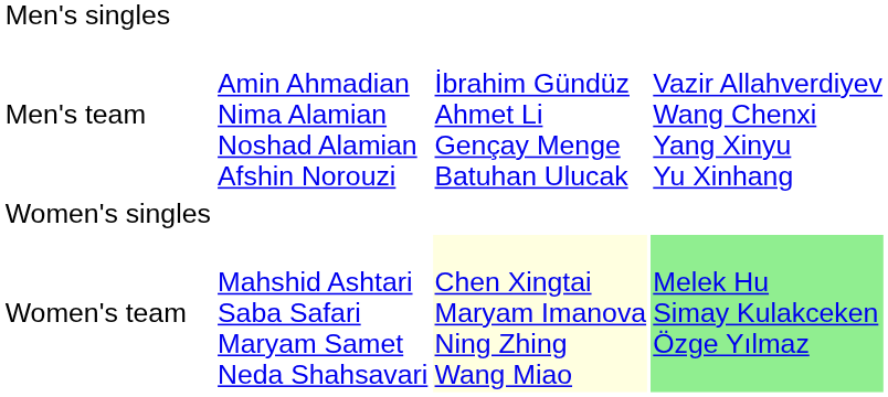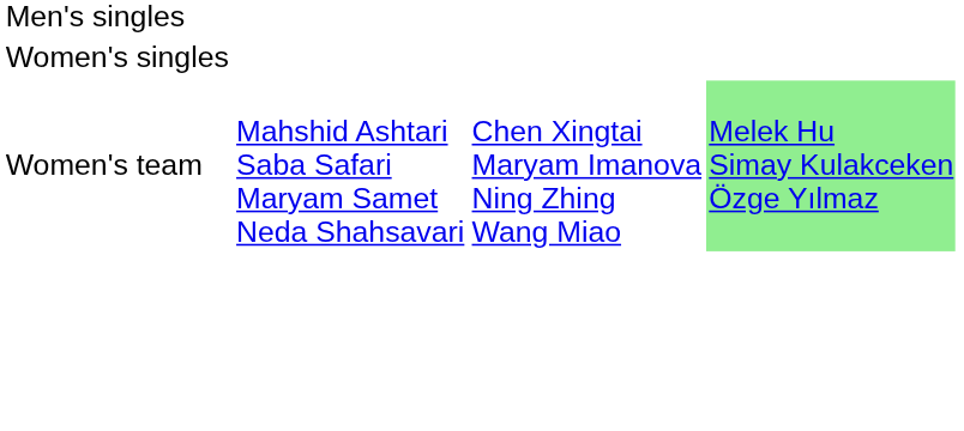- row: Men's team | Amin Ahmadian Nima Alamian Noshad Alamian Afshin Norouzi | İbrahim Gündüz Ahmet Li Gençay Menge Batuhan Ulucak | Vazir Allahverdiyev Wang Chenxi Yang Xinyu Yu Xinhang
Women's team | column 3: lightyellow background -> no background
